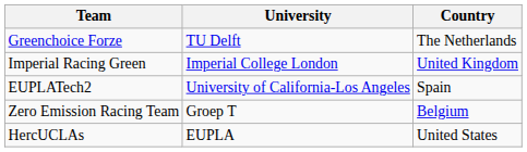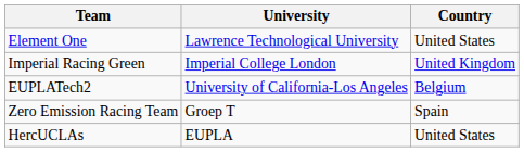+ row: Element One | Lawrence Technological University | United States
- row: Greenchoice Forze | TU Delft | The Netherlands
EUPLATech2 | Country: Spain -> Belgium
Zero Emission Racing Team | Country: Belgium -> Spain
